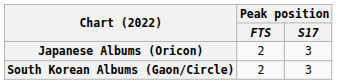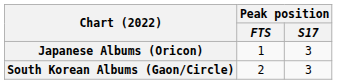Japanese Albums (Oricon) | Peak position / FTS: 2 -> 1
